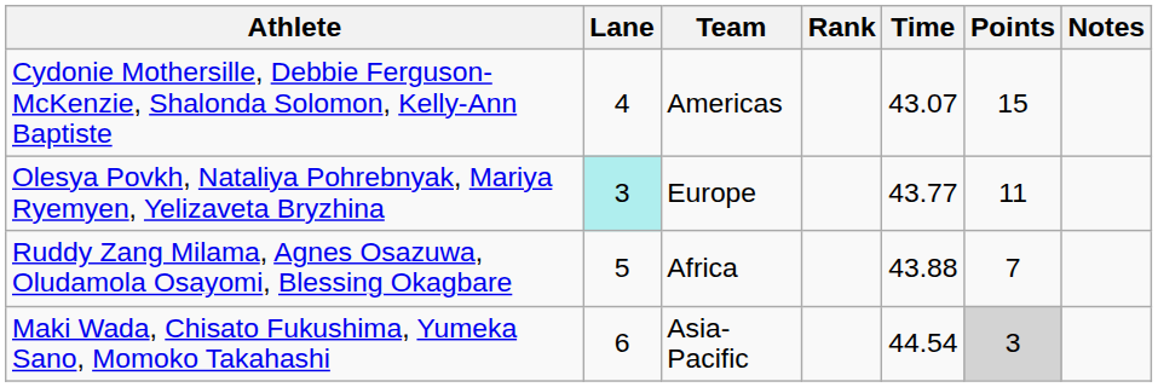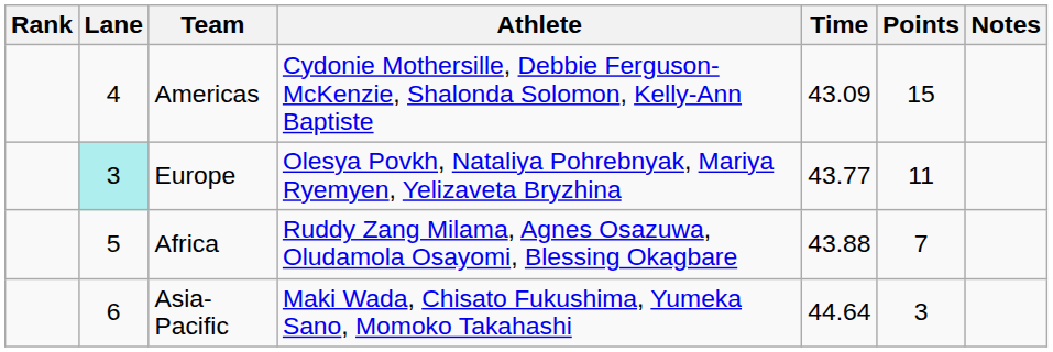columns swapped: Rank <-> Athlete
Americas | Time: 43.07 -> 43.09
Asia-Pacific | Time: 44.54 -> 44.64
Asia-Pacific | Points: lightgrey background -> no background
